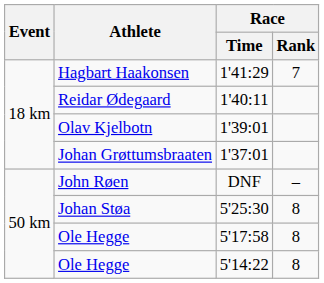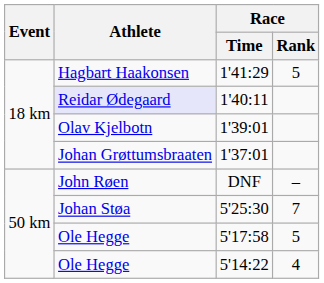1'41:29 | Race / Rank: 7 -> 5
1'40:11 | Athlete: no background -> lavender background
5'25:30 | Race / Rank: 8 -> 7
5'17:58 | Race / Rank: 8 -> 5
5'14:22 | Race / Rank: 8 -> 4
